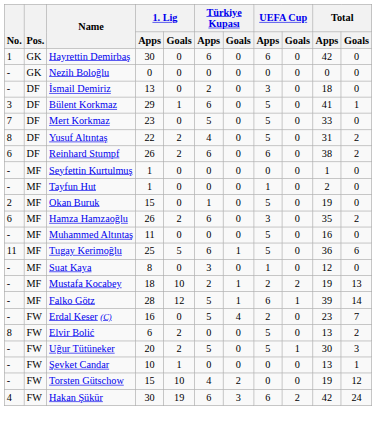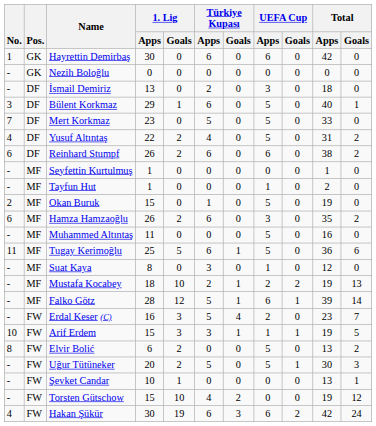Bülent Korkmaz | Total / Apps: 41 -> 40
Yusuf Altıntaş | No.: 8 -> 4
Erdal Keser (C) | 1. Lig / Goals: 0 -> 3
+ row: 10 | FW | Arif Erdem | 15 | 3 | 3 | 1 | 1 | 1 | 19 | 5
